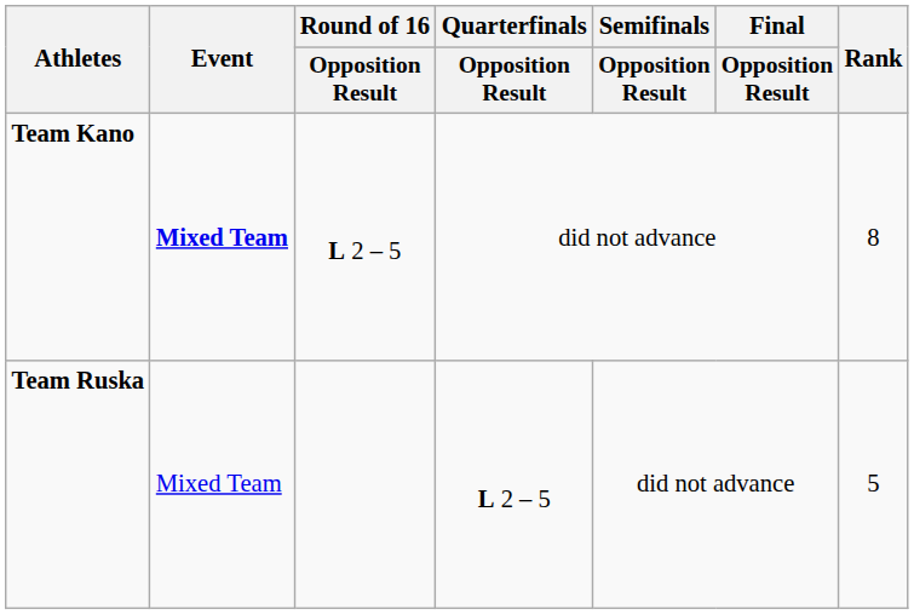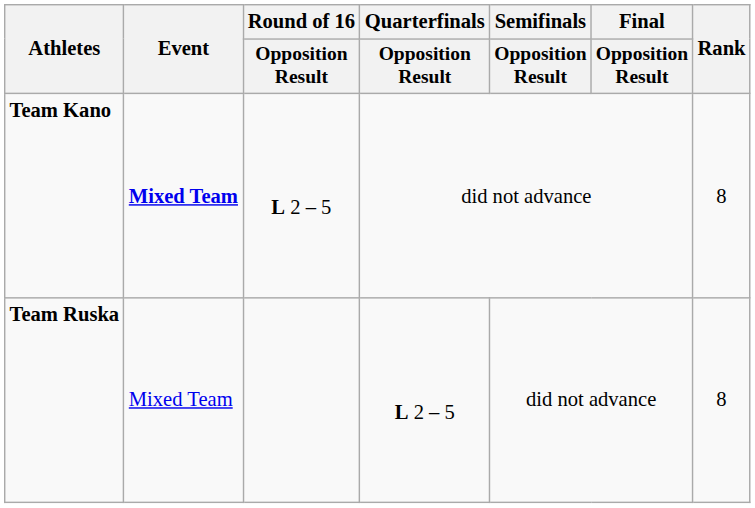Team Ruska | Rank: 5 -> 8
